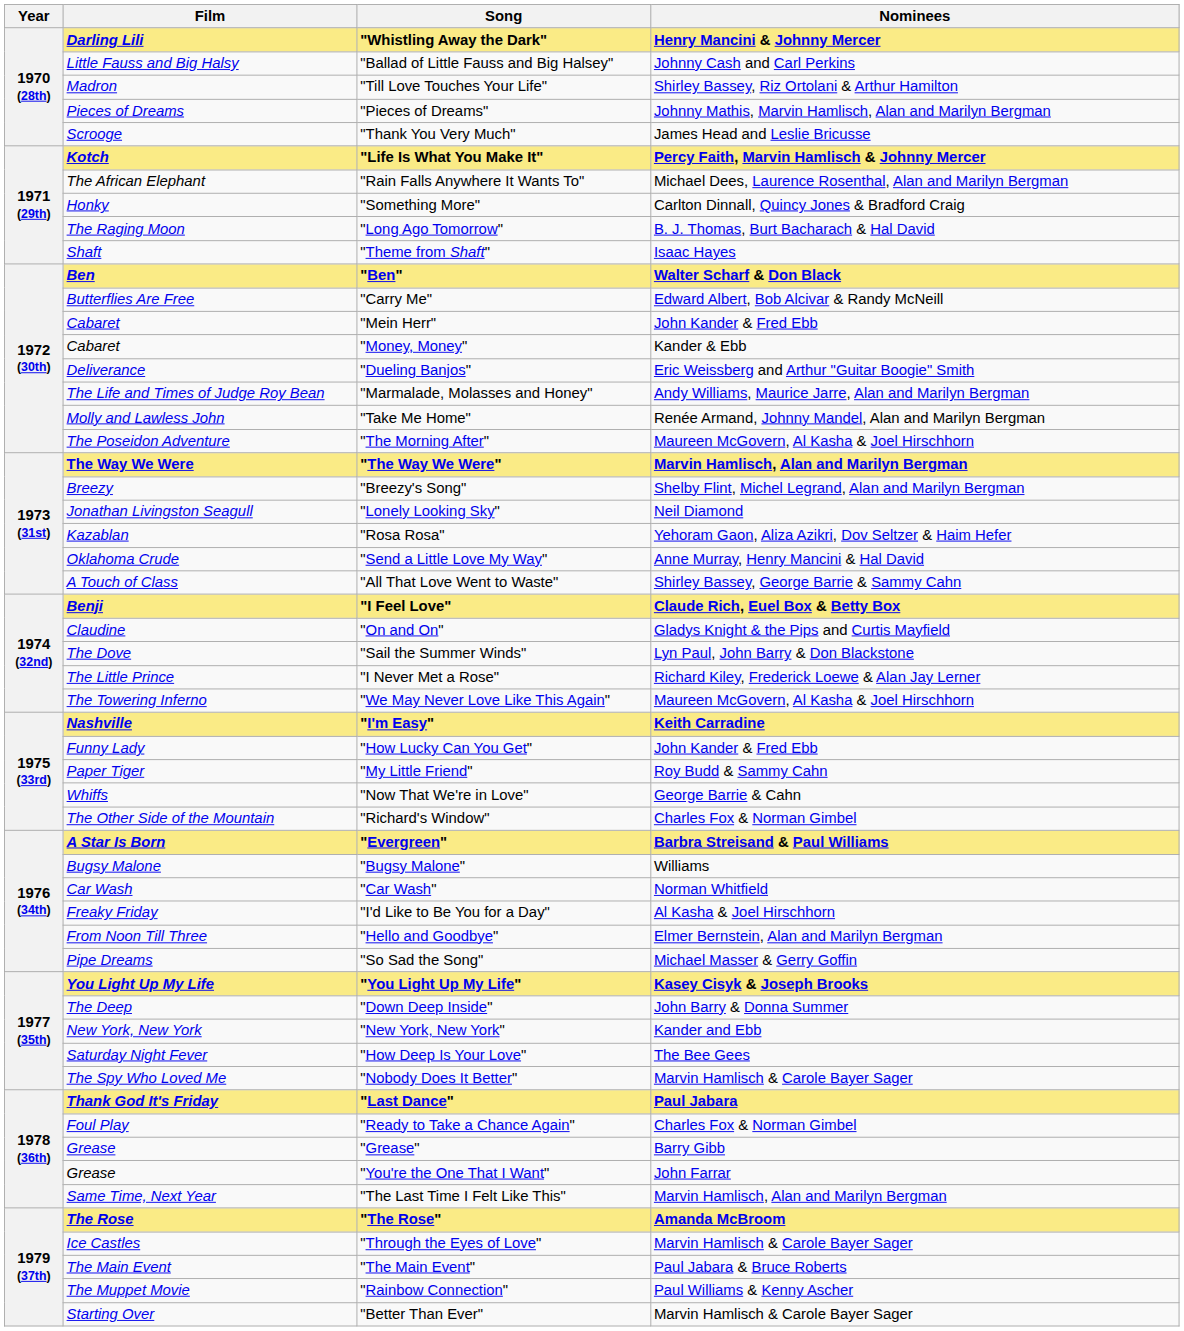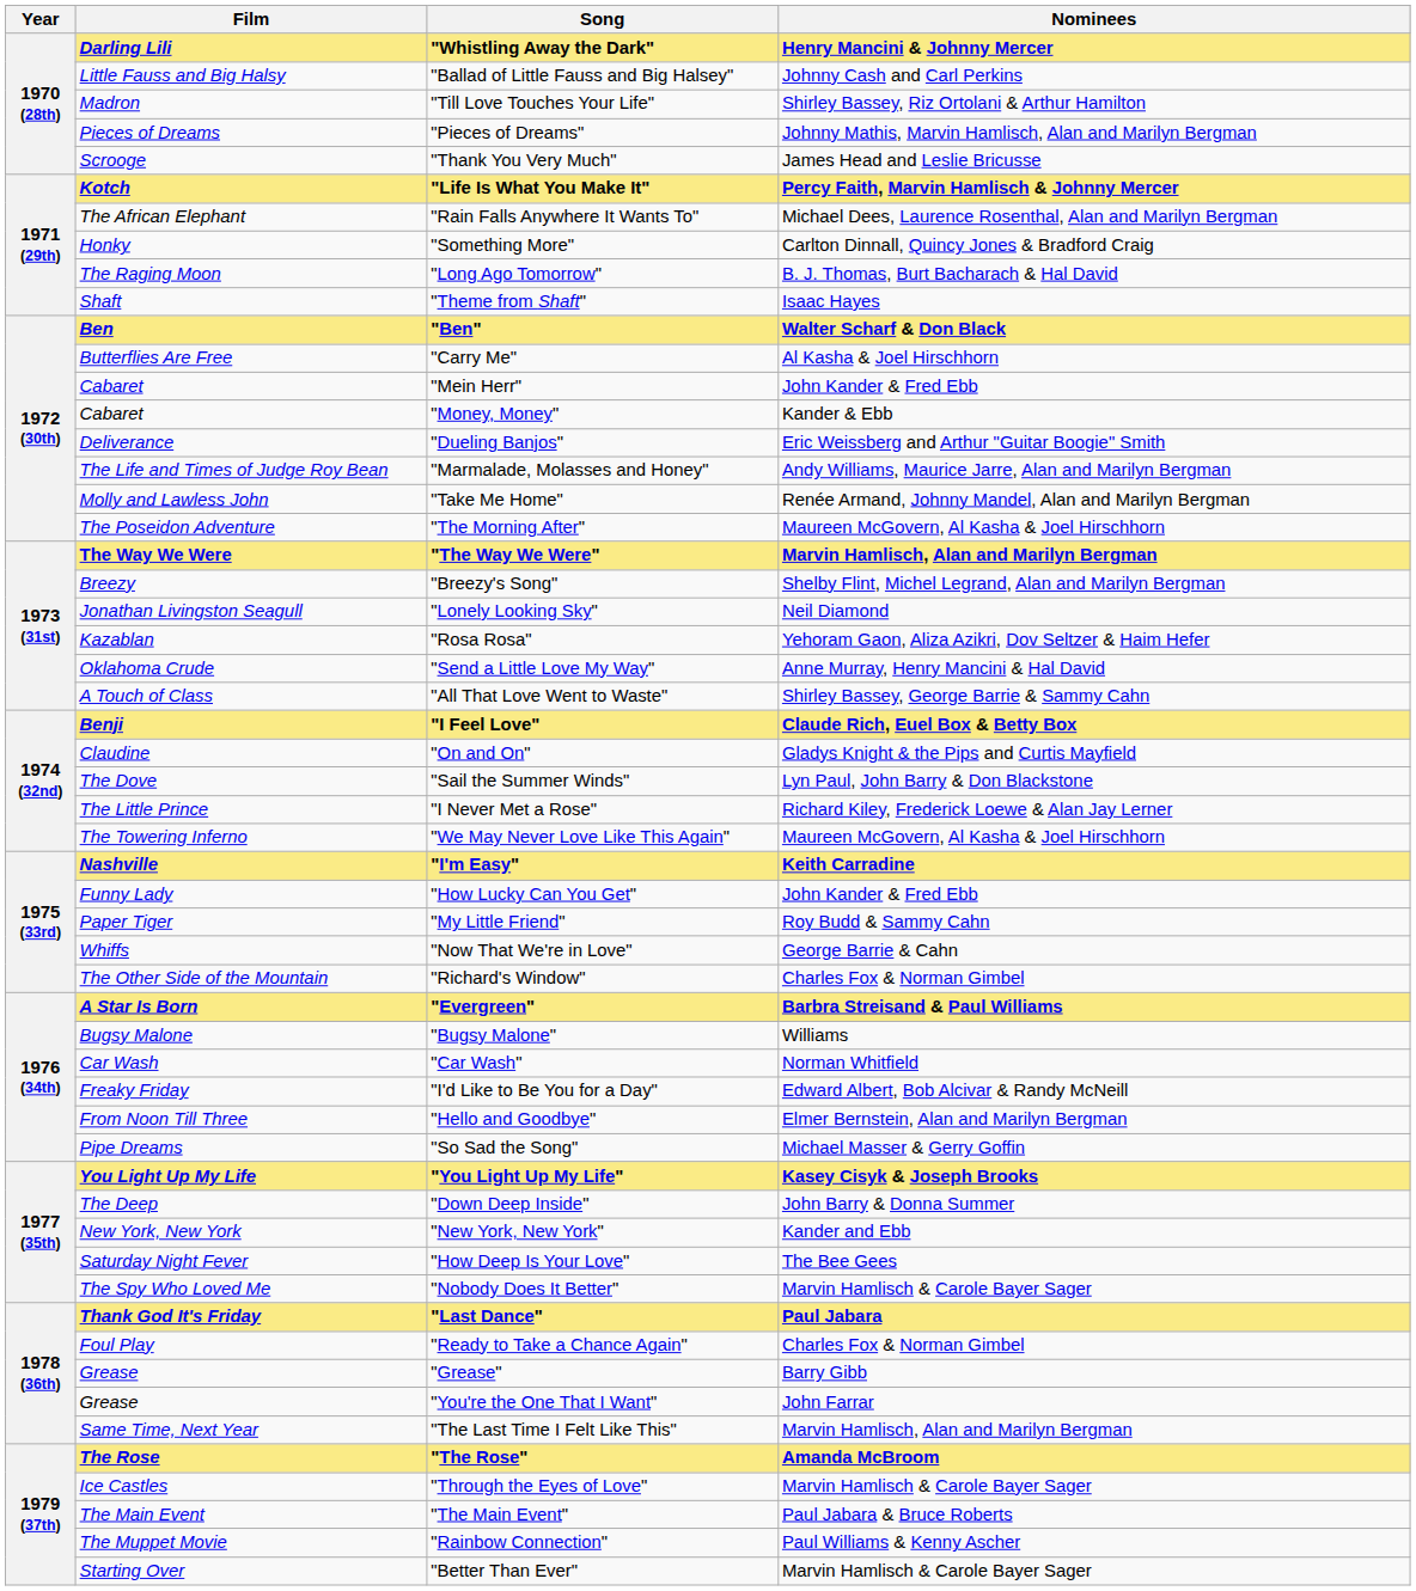"Carry Me" | Nominees: Edward Albert, Bob Alcivar & Randy McNeill -> Al Kasha & Joel Hirschhorn
"I'd Like to Be You for a Day" | Nominees: Al Kasha & Joel Hirschhorn -> Edward Albert, Bob Alcivar & Randy McNeill
